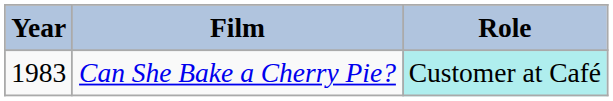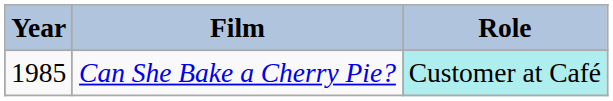Can She Bake a Cherry Pie? | Year: 1983 -> 1985
